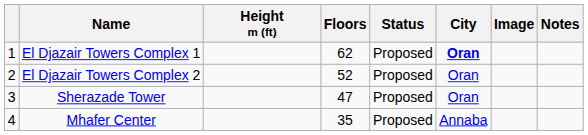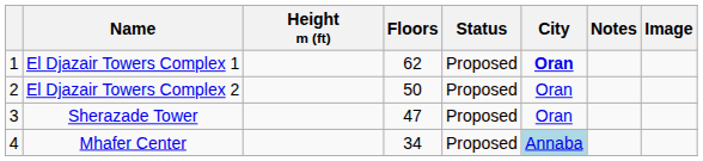columns swapped: Image <-> Notes
El Djazair Towers Complex 2 | Floors: 52 -> 50
Mhafer Center | Floors: 35 -> 34
Mhafer Center | City: no background -> lightblue background
